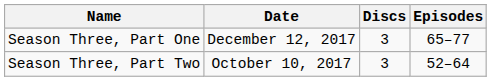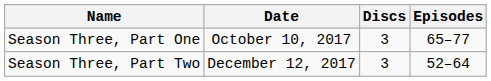Season Three, Part One | Date: December 12, 2017 -> October 10, 2017
Season Three, Part Two | Date: October 10, 2017 -> December 12, 2017
